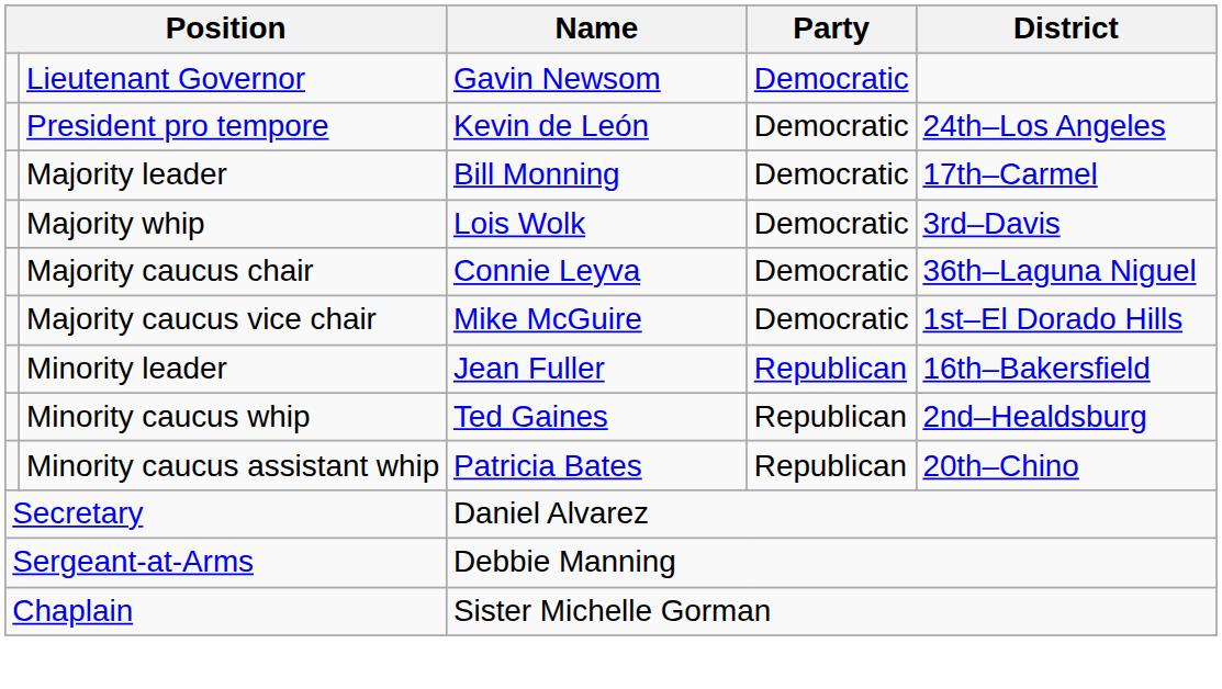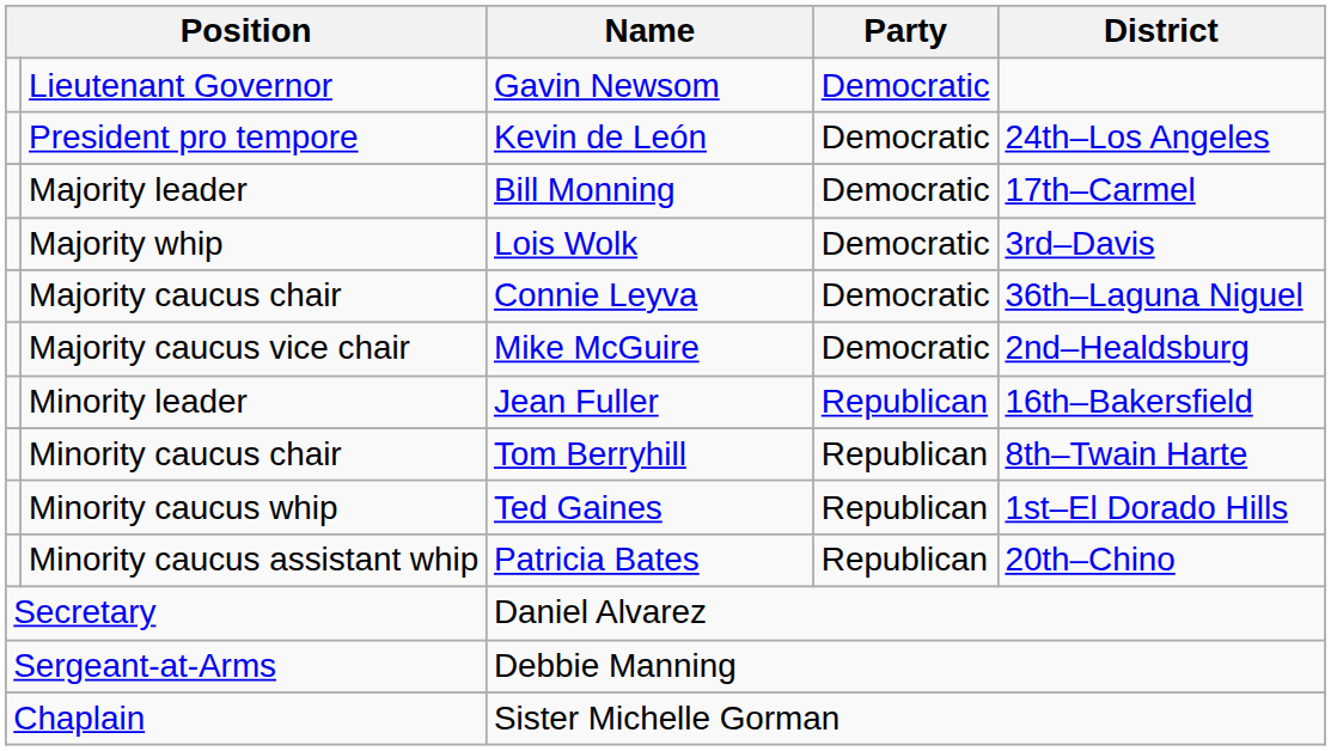Majority caucus vice chair | District: 1st–El Dorado Hills -> 2nd–Healdsburg
+ row: Minority caucus chair | Tom Berryhill | Republican | 8th–Twain Harte
Minority caucus whip | District: 2nd–Healdsburg -> 1st–El Dorado Hills
